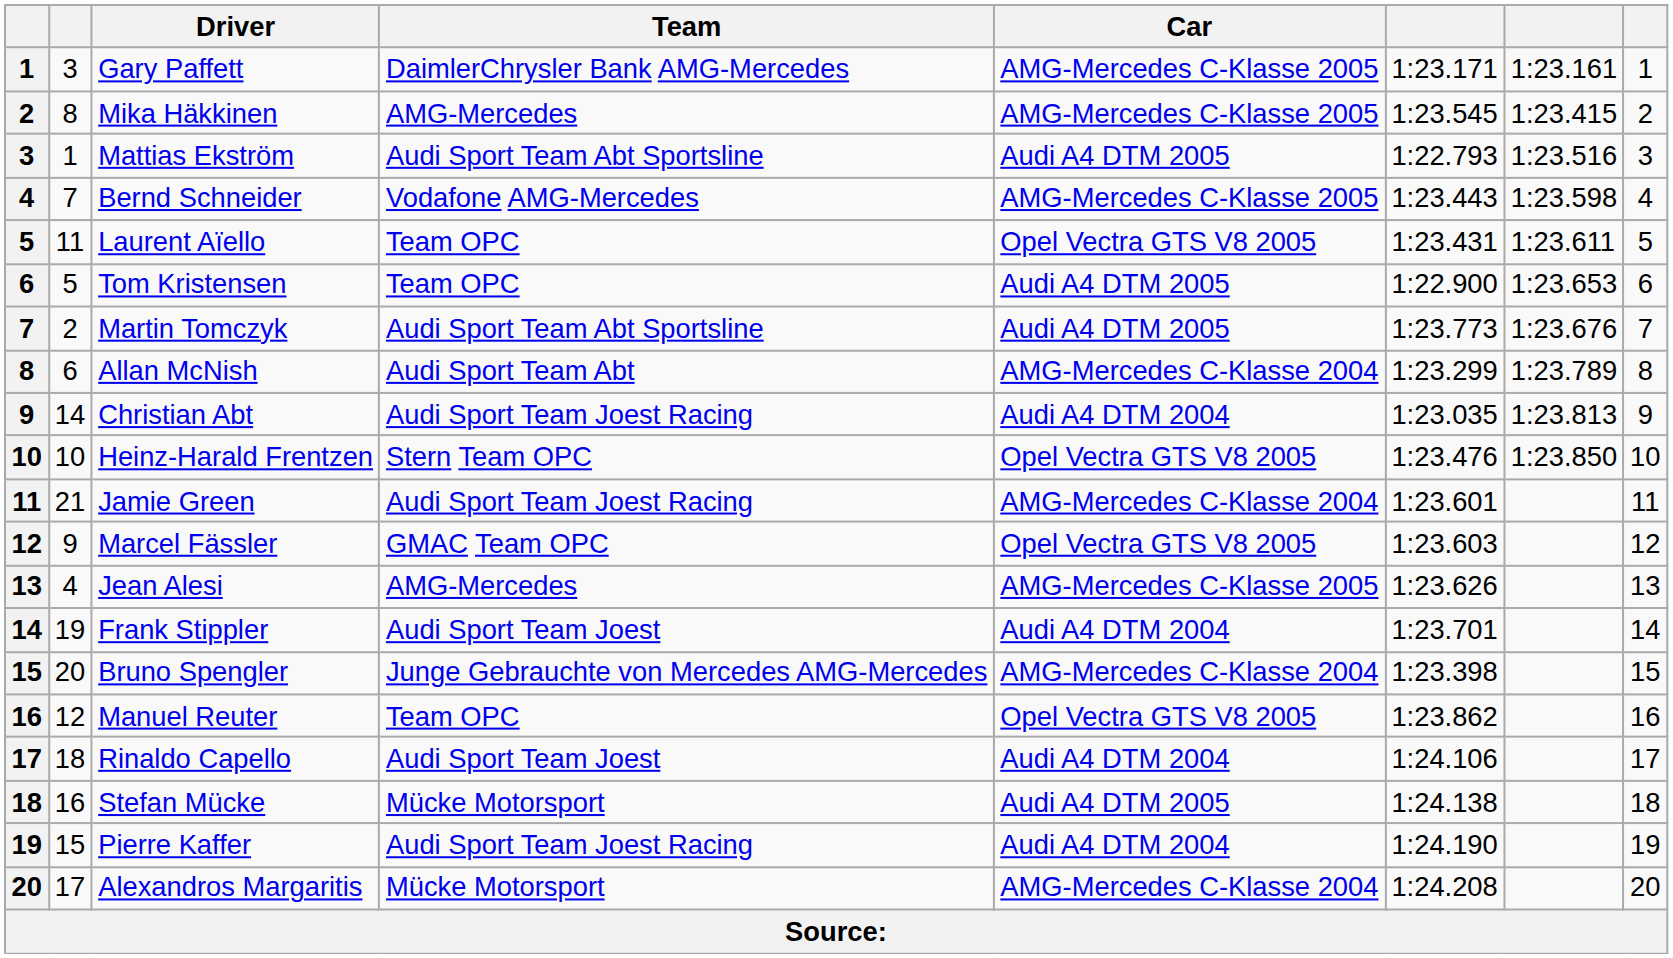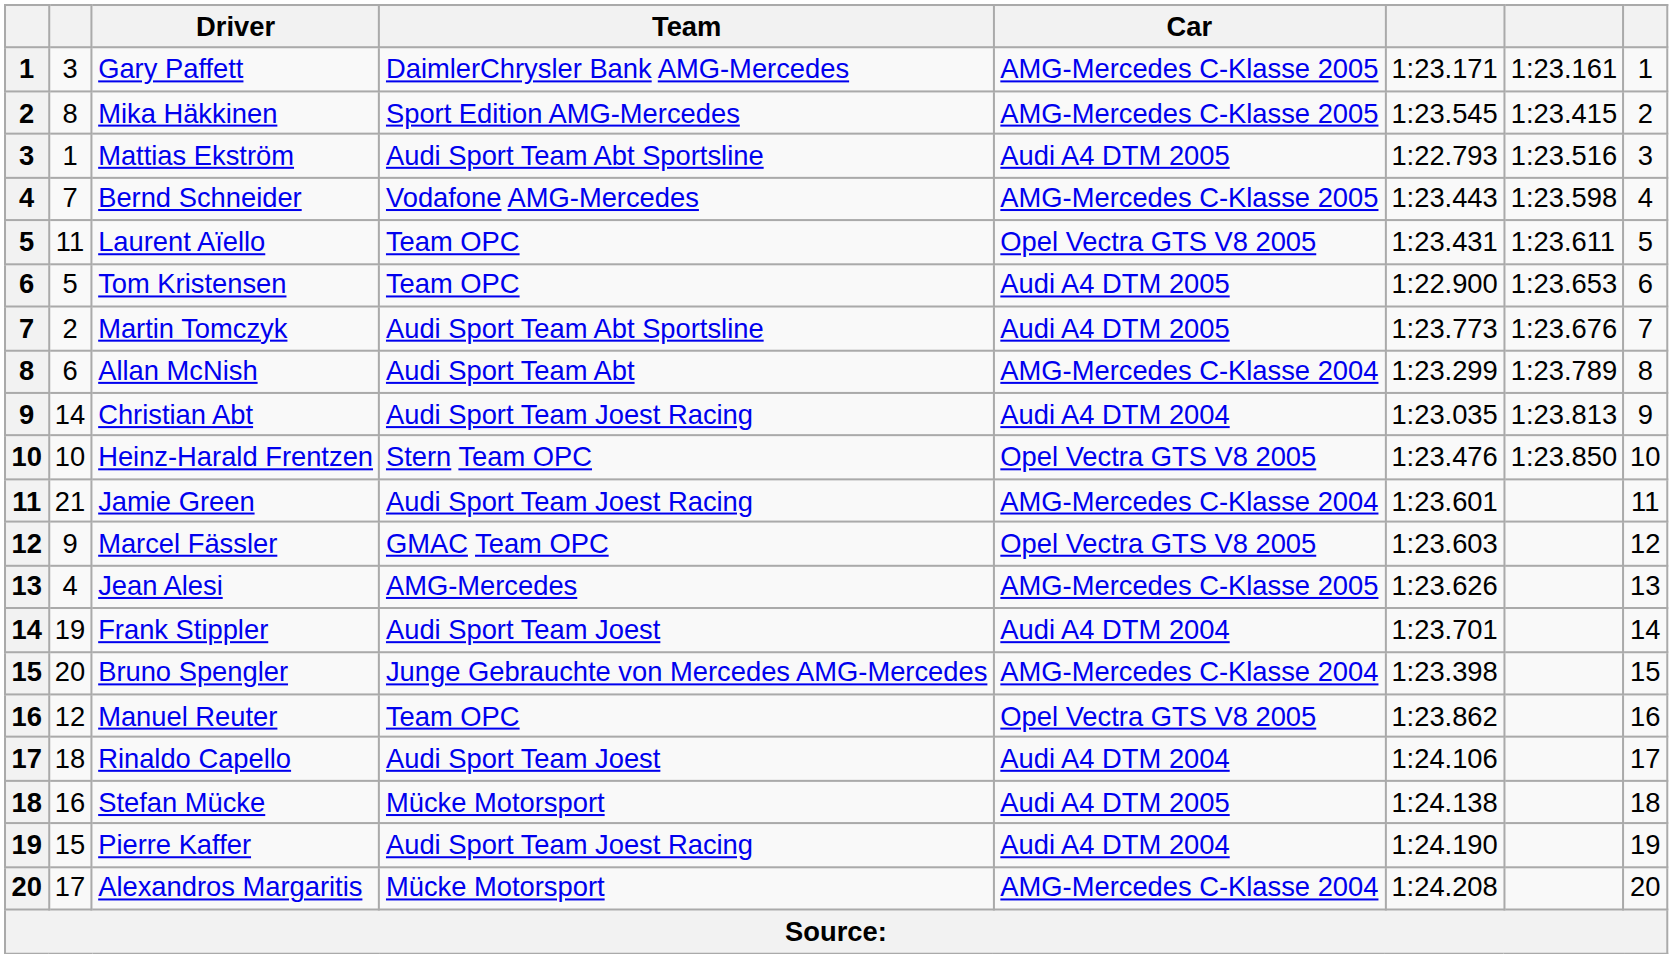Mika Häkkinen | Team: AMG-Mercedes -> Sport Edition AMG-Mercedes
